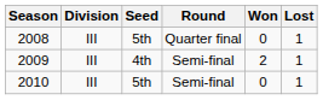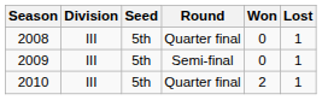2009 | Seed: 4th -> 5th
2009 | Won: 2 -> 0
2010 | Round: Semi-final -> Quarter final
2010 | Won: 0 -> 2
